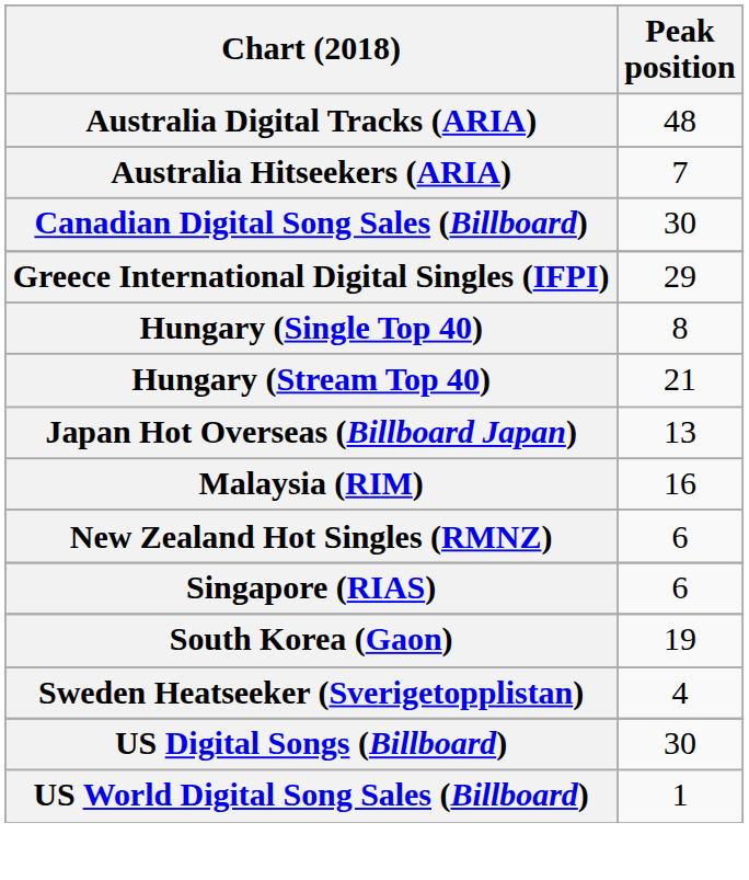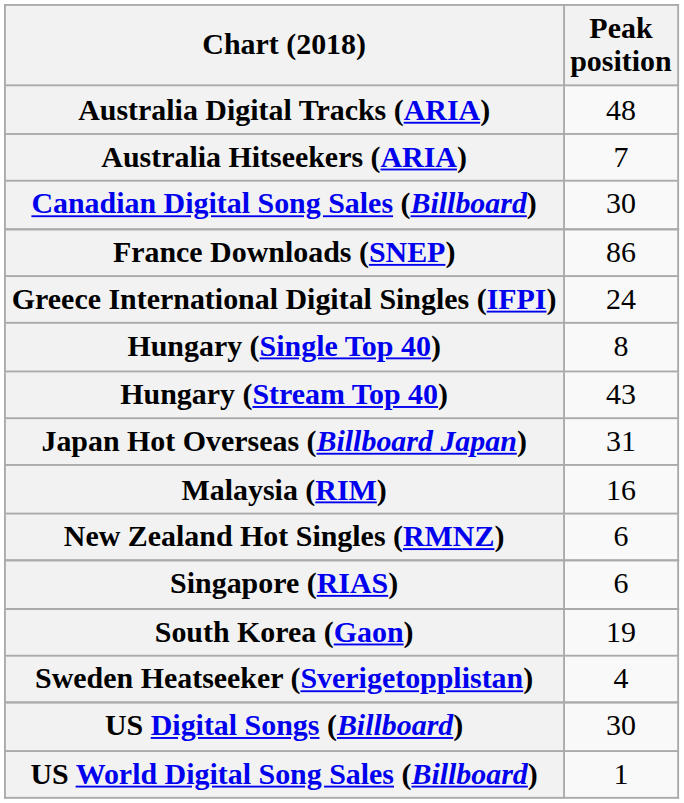+ row: France Downloads (SNEP) | 86
Greece International Digital Singles (IFPI) | Peak position: 29 -> 24
Hungary (Stream Top 40) | Peak position: 21 -> 43
Japan Hot Overseas (Billboard Japan) | Peak position: 13 -> 31
